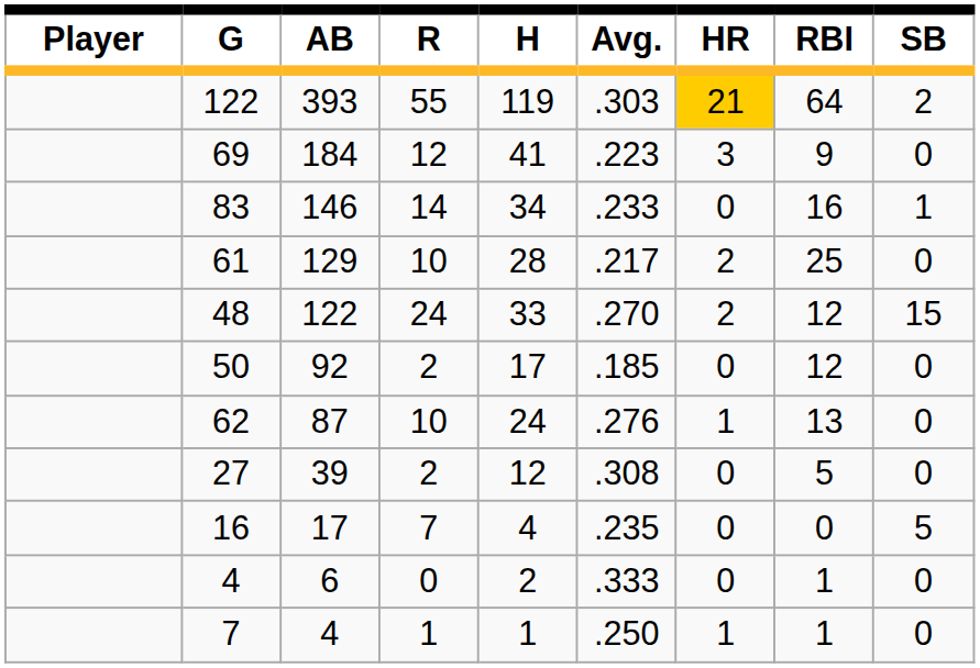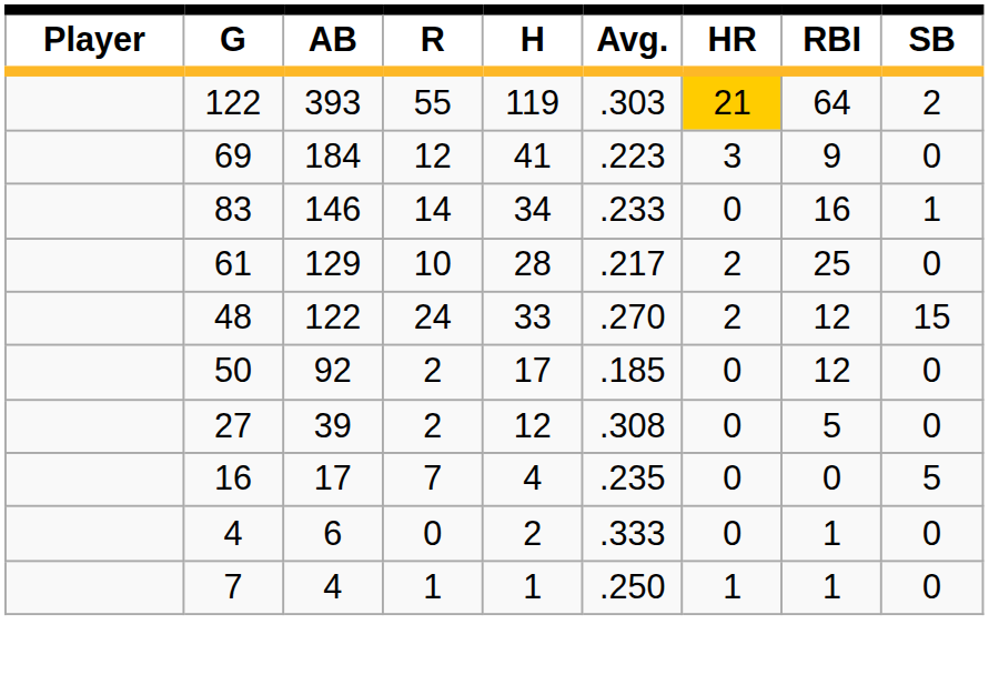- row: 62 | 87 | 10 | 24 | .276 | 1 | 13 | 0
